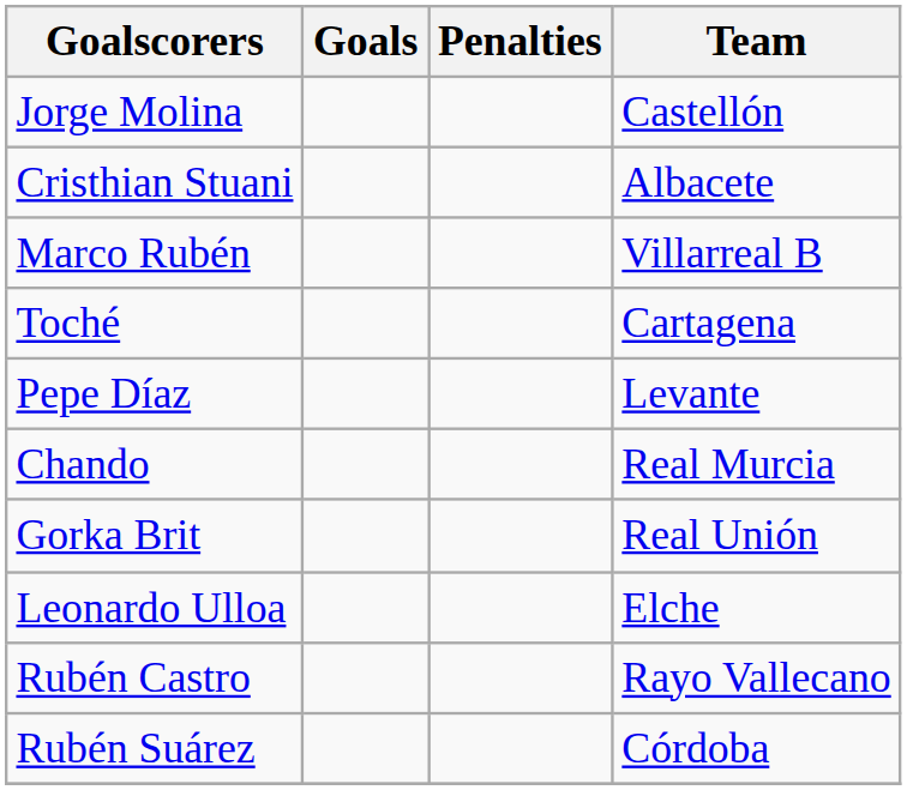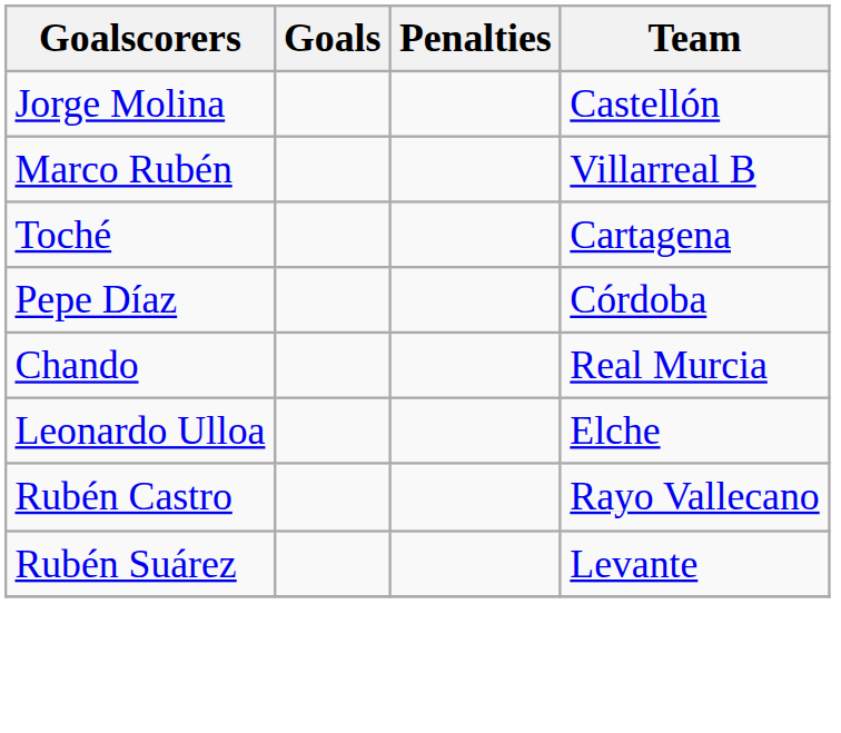- row: Cristhian Stuani | Albacete
Pepe Díaz | Team: Levante -> Córdoba
- row: Gorka Brit | Real Unión
Rubén Suárez | Team: Córdoba -> Levante
